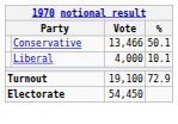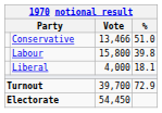Conservative | %: 50.1 -> 51.0
+ row: Labour | 15,800 | 39.8
Liberal | %: 10.1 -> 18.1
Turnout | Vote: 19,100 -> 39,700
